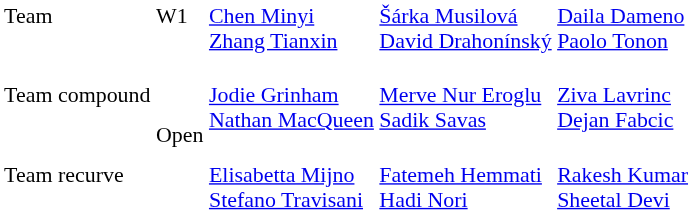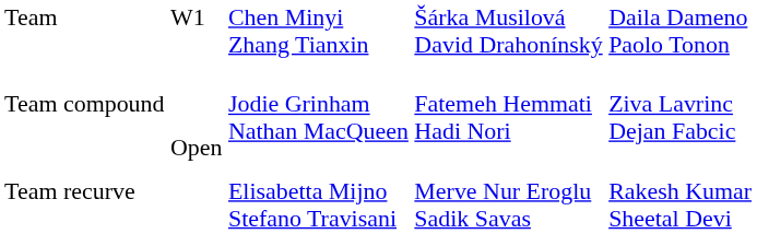Team compound | column 4: Merve Nur Eroglu Sadik Savas -> Fatemeh Hemmati Hadi Nori
Team recurve | column 4: Fatemeh Hemmati Hadi Nori -> Merve Nur Eroglu Sadik Savas
